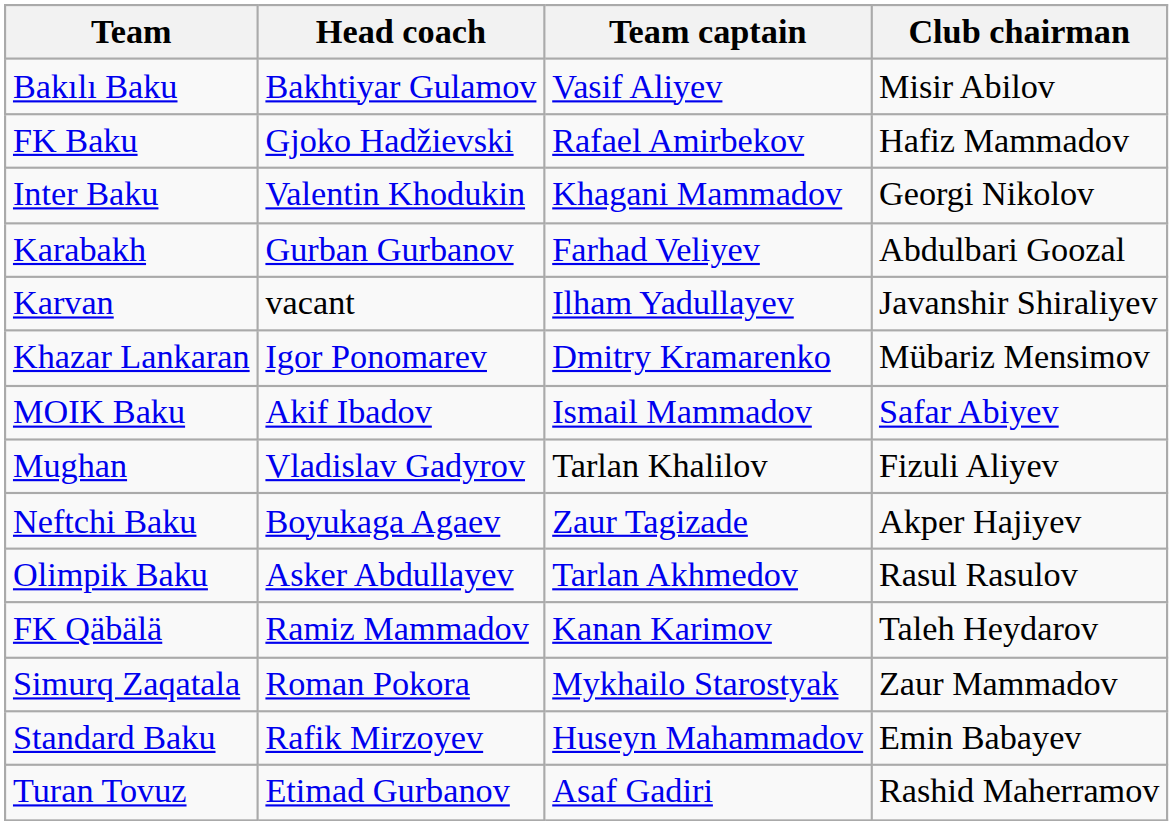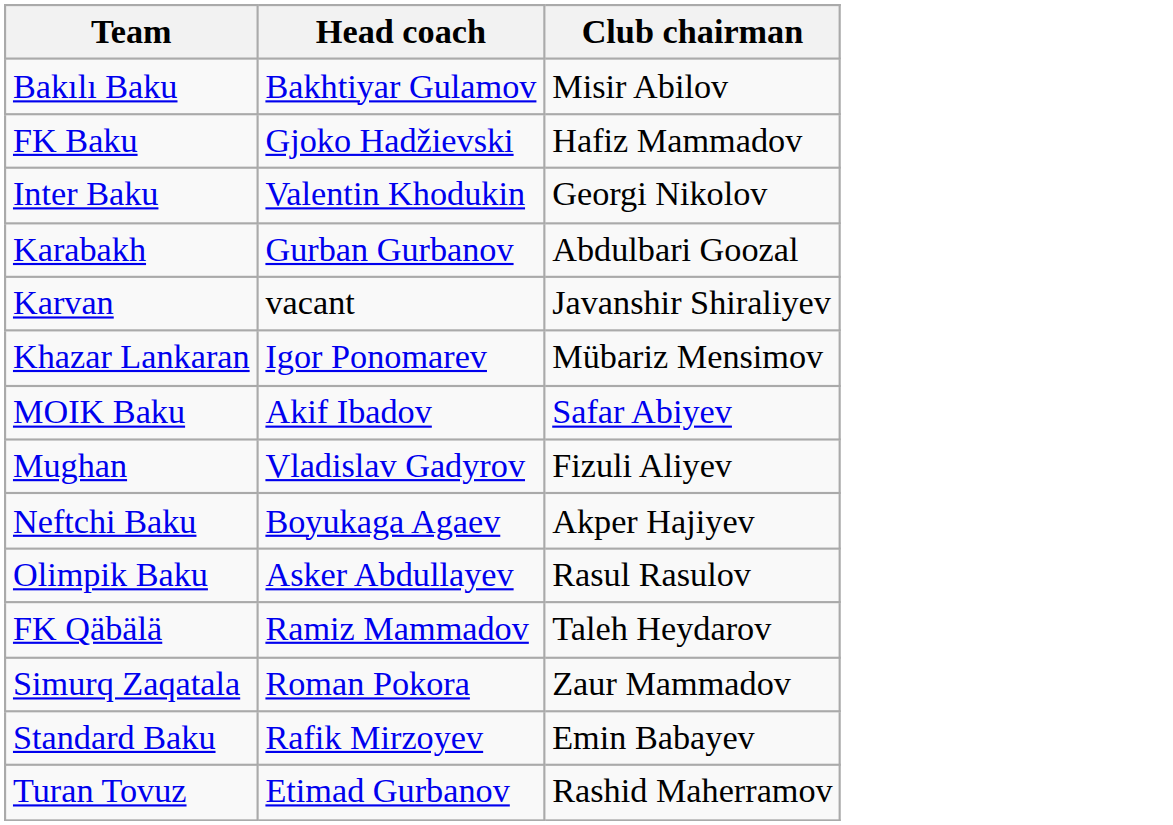- column: Team captain | Vasif Aliyev | Rafael Amirbekov | Khagani Mammadov | Farhad Veliyev | Ilham Yadullayev | Dmitry Kramarenko | Ismail Mammadov | Tarlan Khalilov | Zaur Tagizade | Tarlan Akhmedov | Kanan Karimov | Mykhailo Starostyak | Huseyn Mahammadov | Asaf Gadiri
